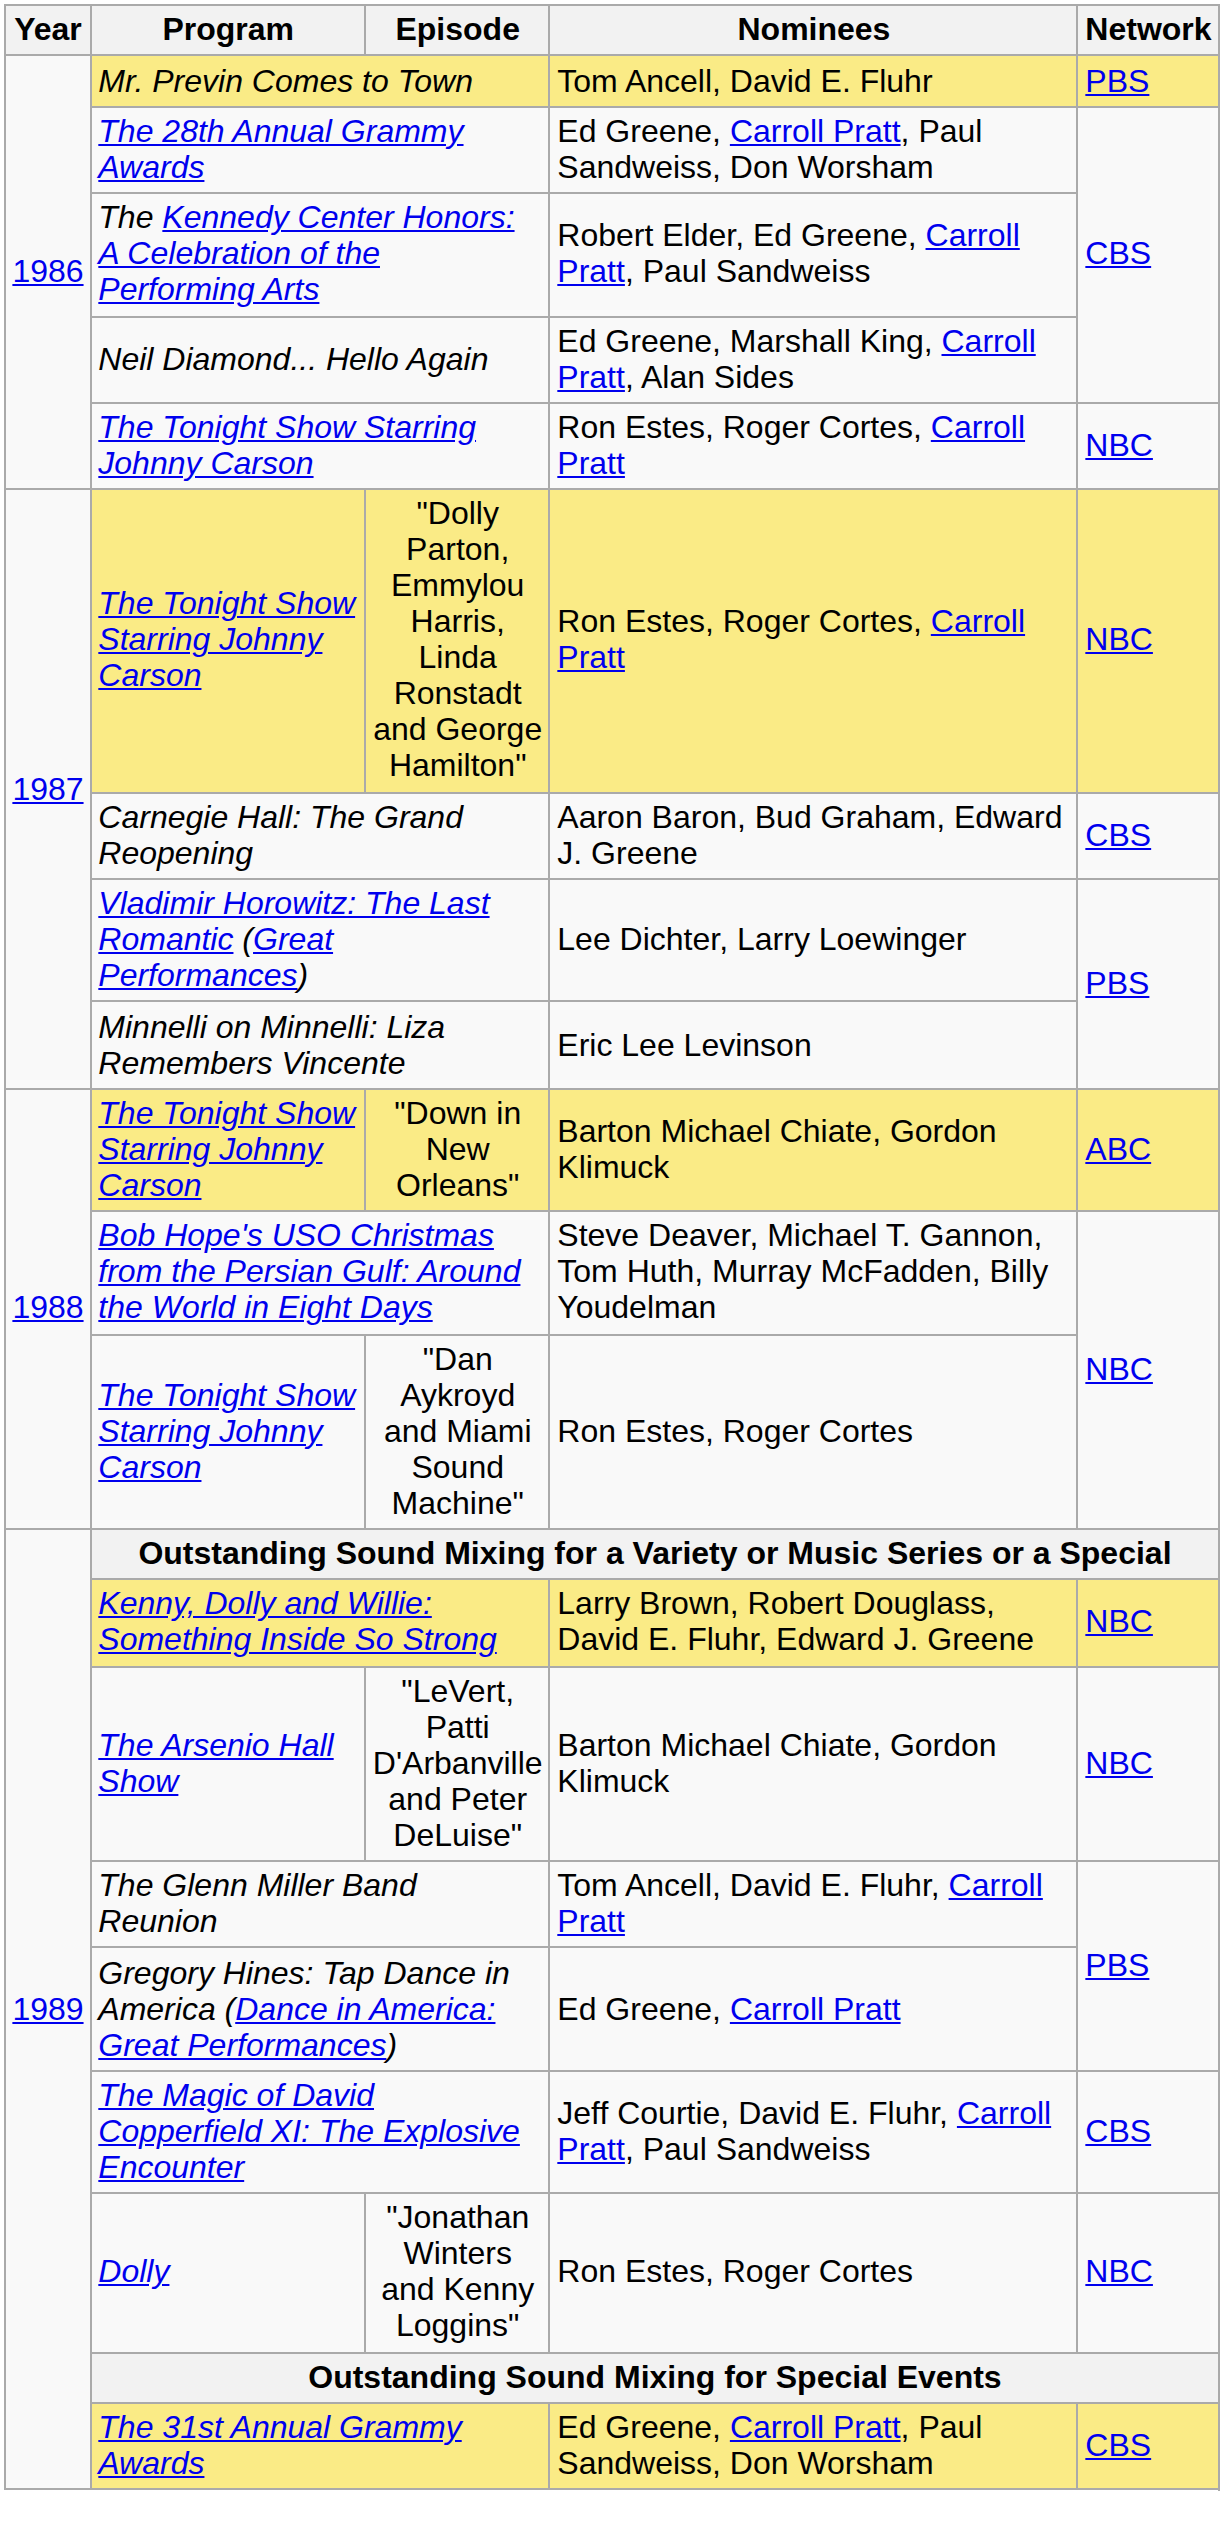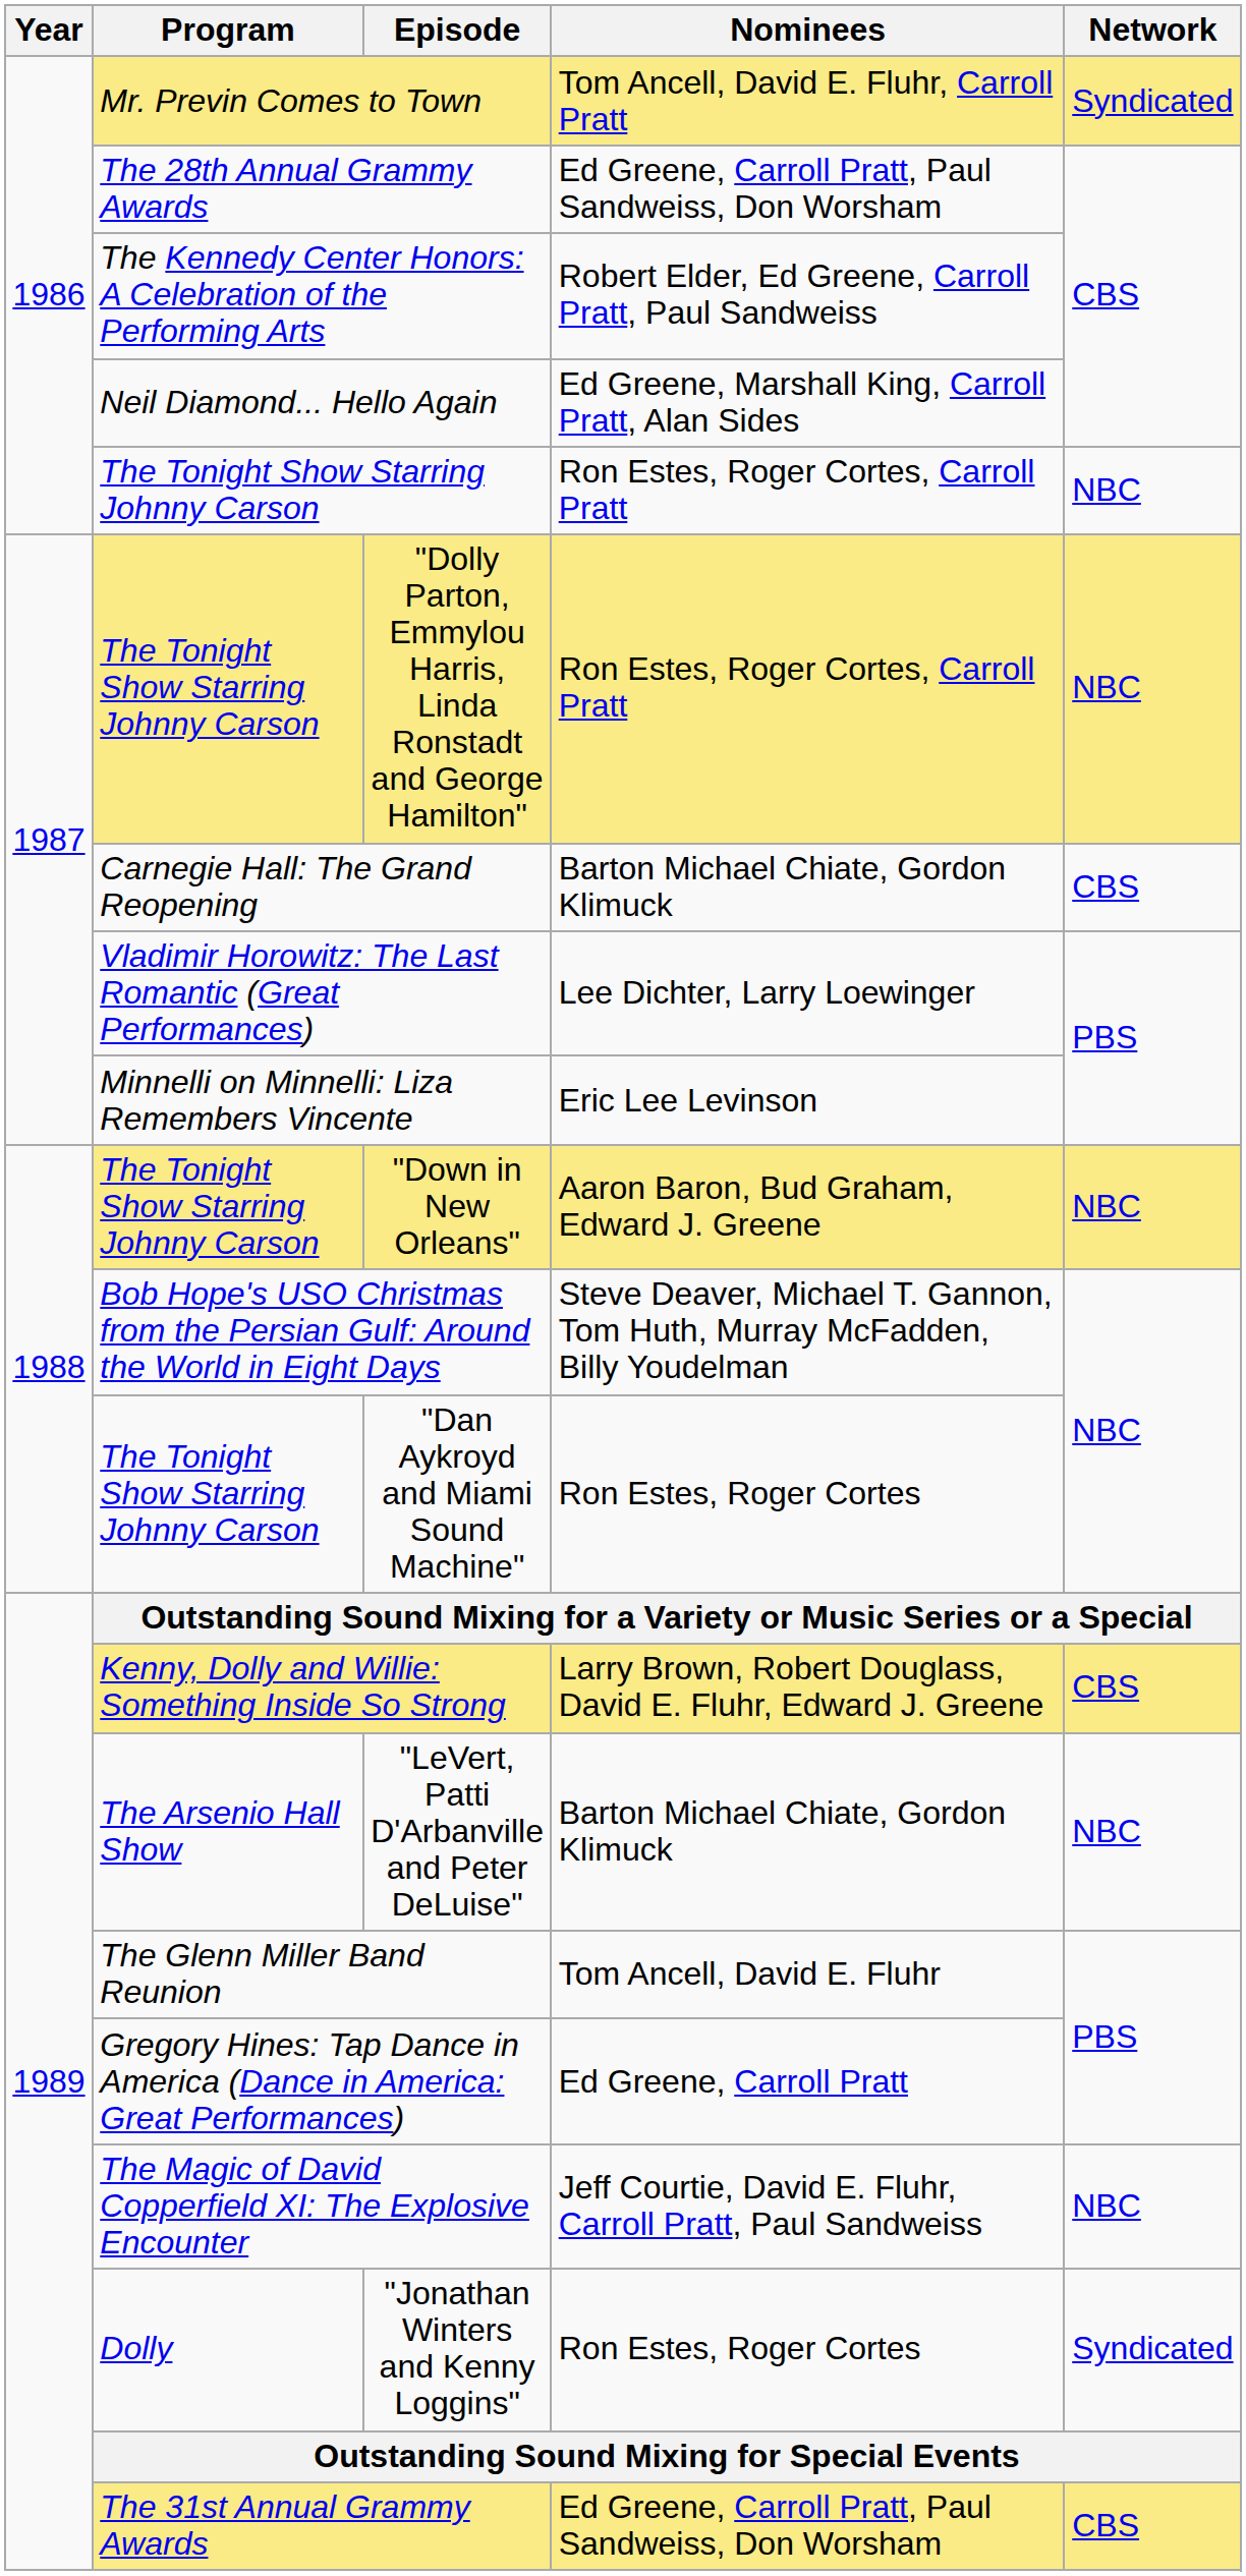Mr. Previn Comes to Town | Nominees: Tom Ancell, David E. Fluhr -> Tom Ancell, David E. Fluhr, Carroll Pratt
Mr. Previn Comes to Town | Network: PBS -> Syndicated
Carnegie Hall: The Grand Reopening | Nominees: Aaron Baron, Bud Graham, Edward J. Greene -> Barton Michael Chiate, Gordon Klimuck
"Down in New Orleans" | Nominees: Barton Michael Chiate, Gordon Klimuck -> Aaron Baron, Bud Graham, Edward J. Greene
"Down in New Orleans" | Network: ABC -> NBC
Kenny, Dolly and Willie: Something Inside So Strong | Network: NBC -> CBS
The Glenn Miller Band Reunion | Nominees: Tom Ancell, David E. Fluhr, Carroll Pratt -> Tom Ancell, David E. Fluhr
The Magic of David Copperfield XI: The Explosive Encounter | Network: CBS -> NBC
"Jonathan Winters and Kenny Loggins" | Network: NBC -> Syndicated
